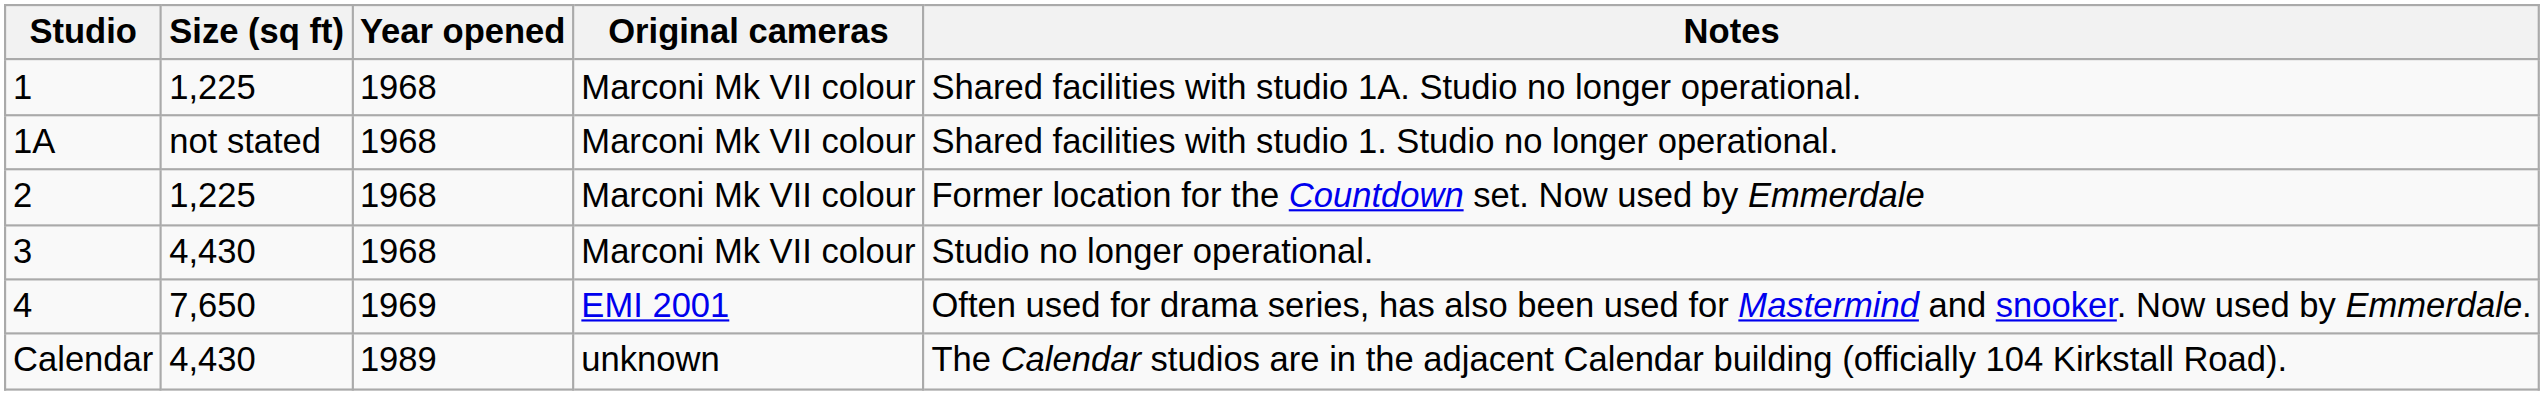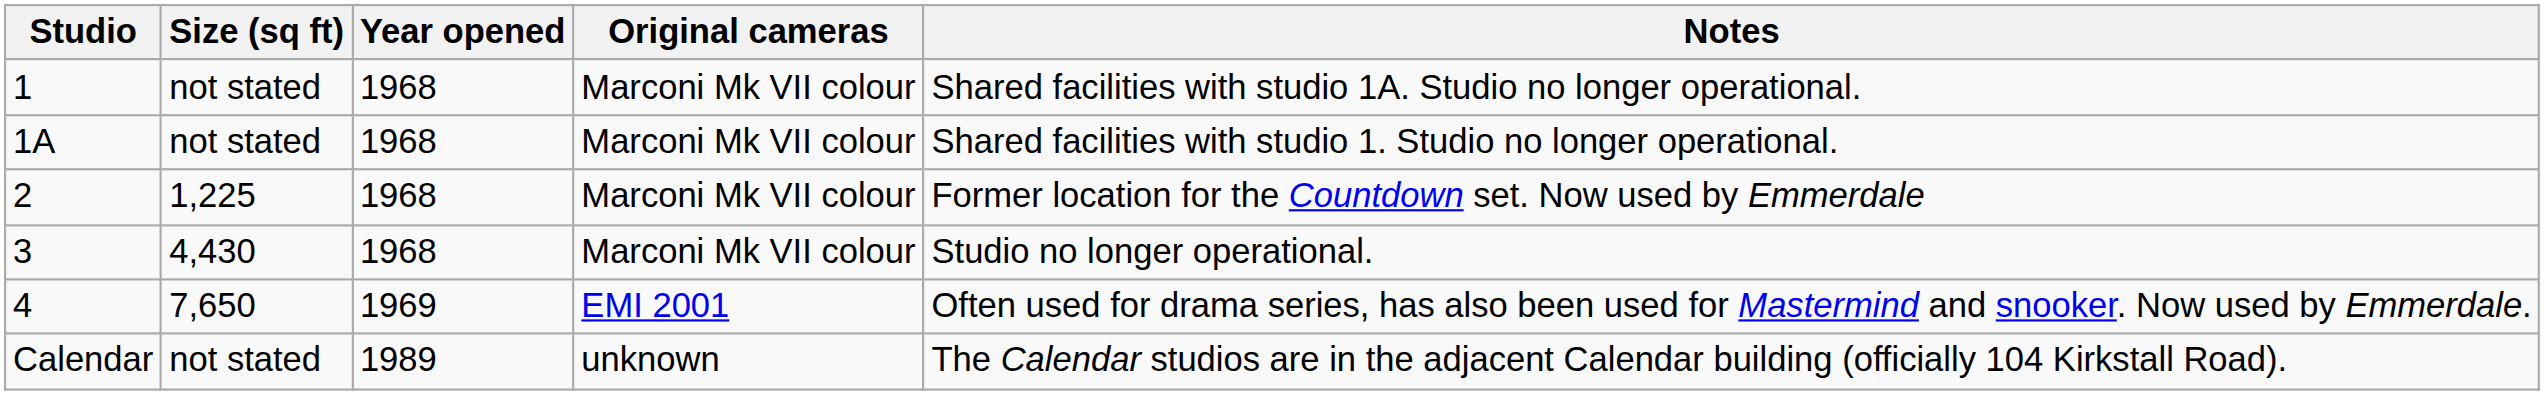1 | Size (sq ft): 1,225 -> not stated
Calendar | Size (sq ft): 4,430 -> not stated
